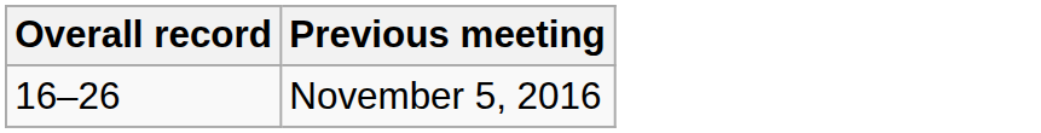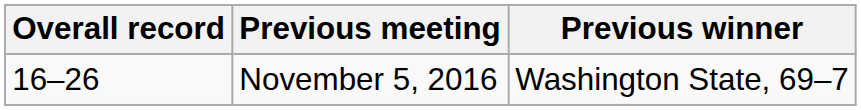+ column: Previous winner | Washington State, 69–7
